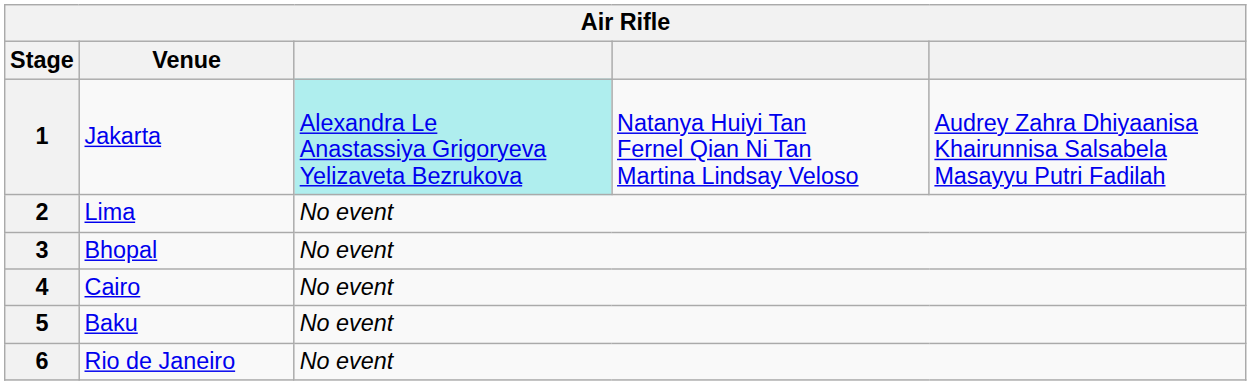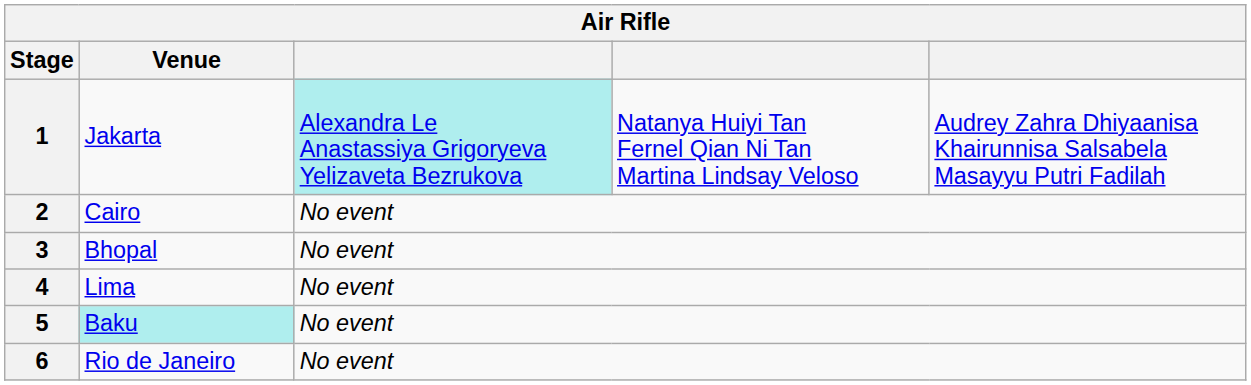2 | Venue: Lima -> Cairo
4 | Venue: Cairo -> Lima
5 | Venue: no background -> paleturquoise background
